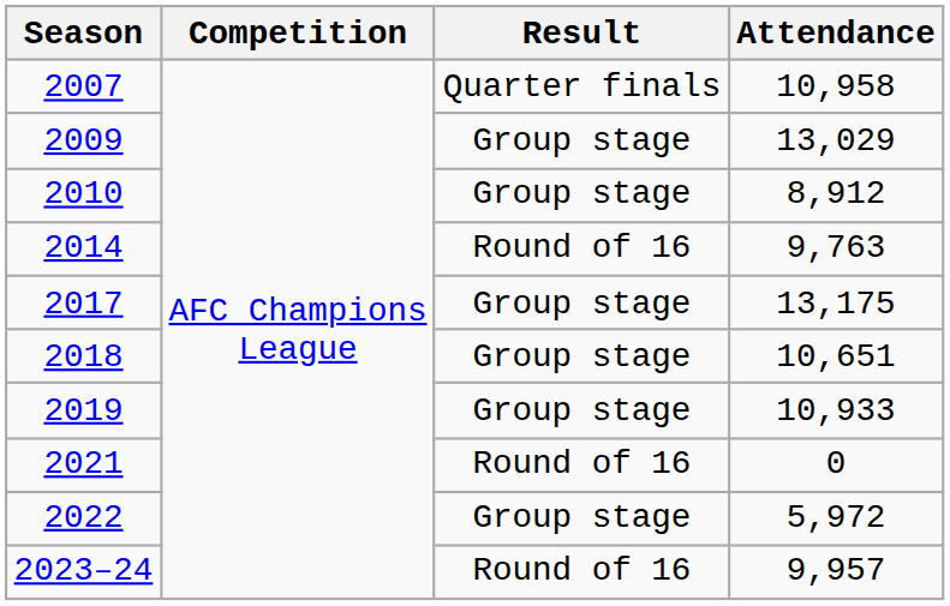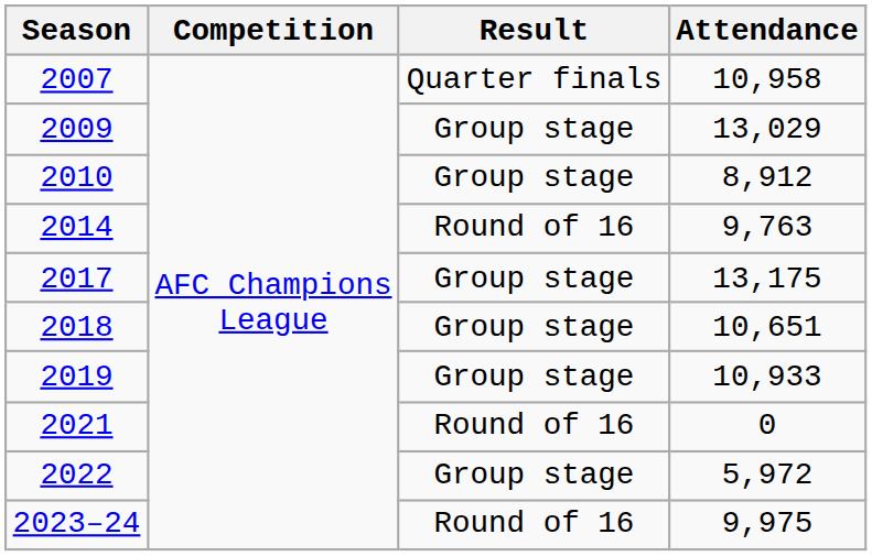2023–24 | Attendance: 9,957 -> 9,975
